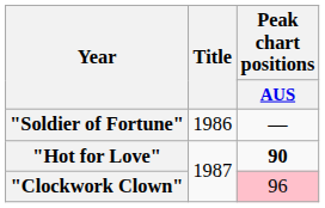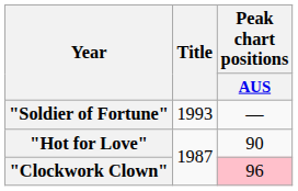"Soldier of Fortune" | Title: 1986 -> 1993
"Hot for Love" | Peak chart positions / AUS: bold -> normal
